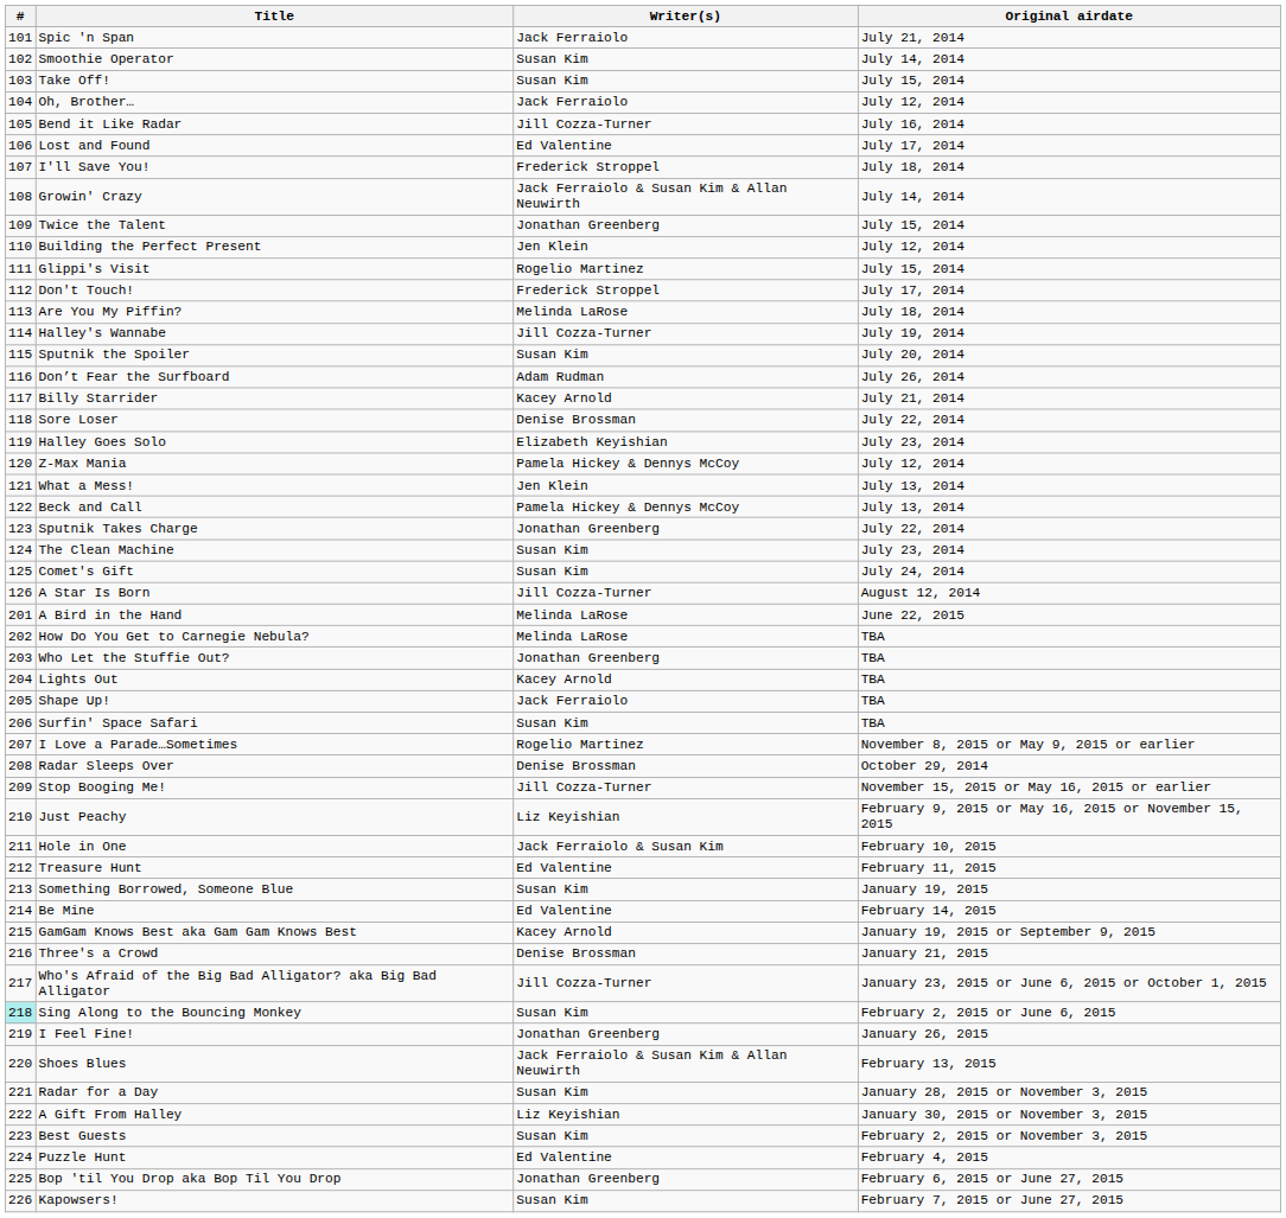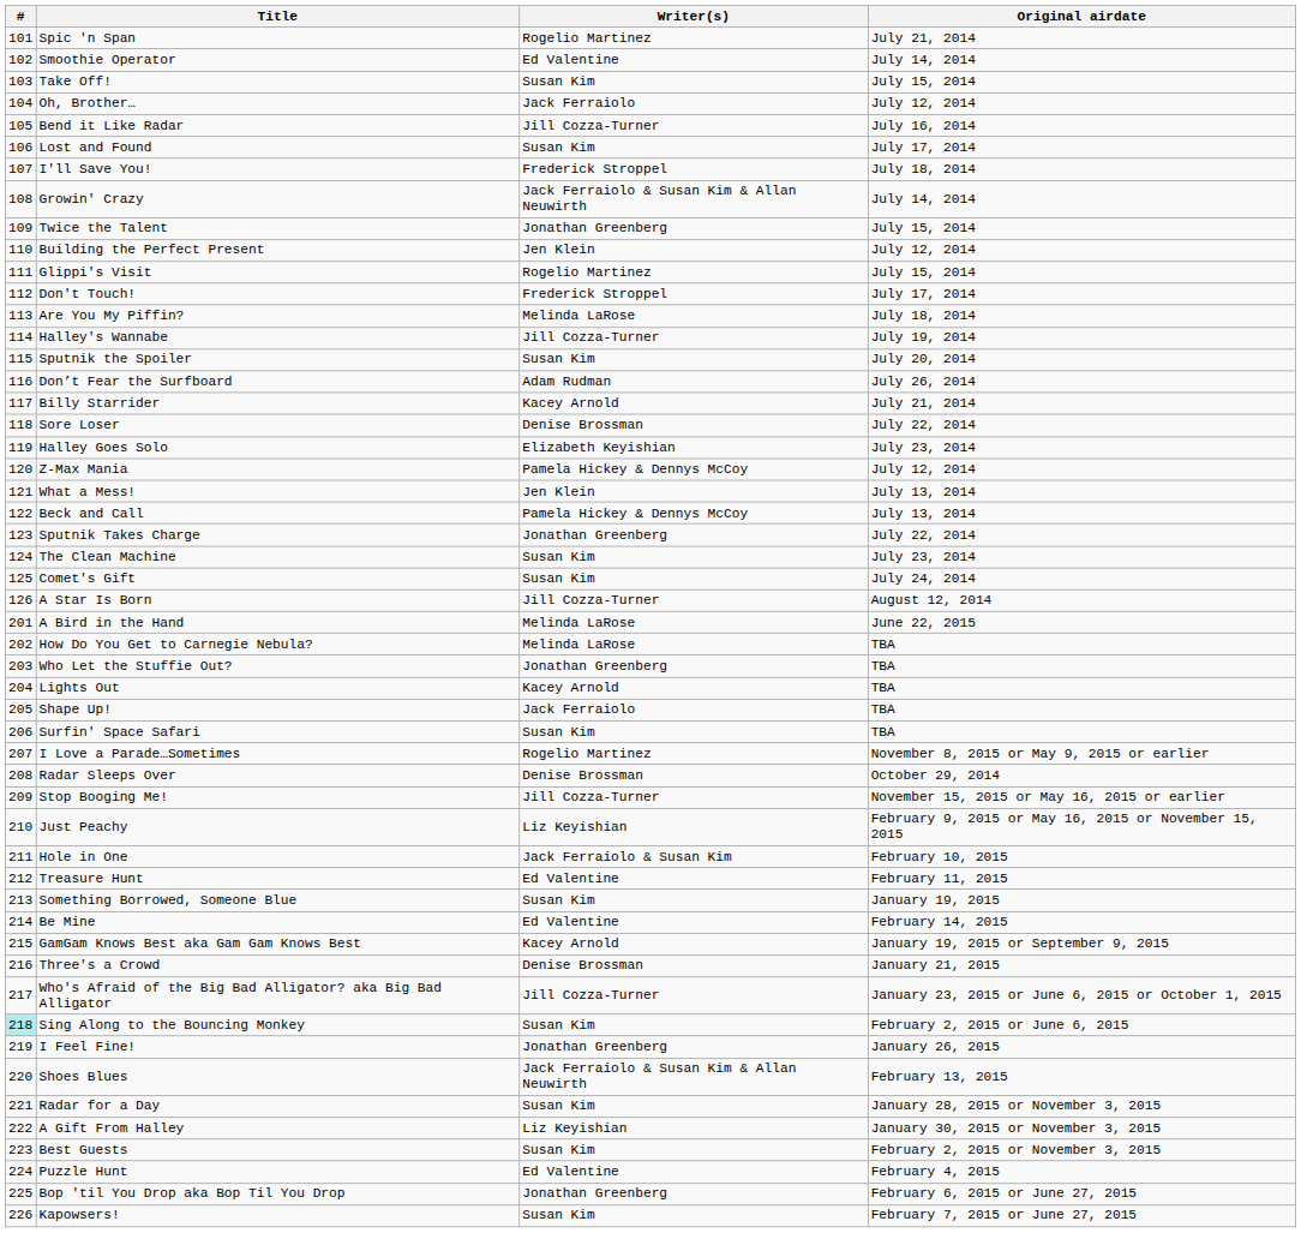Spic 'n Span | Writer(s): Jack Ferraiolo -> Rogelio Martinez
Smoothie Operator | Writer(s): Susan Kim -> Ed Valentine
Lost and Found | Writer(s): Ed Valentine -> Susan Kim
